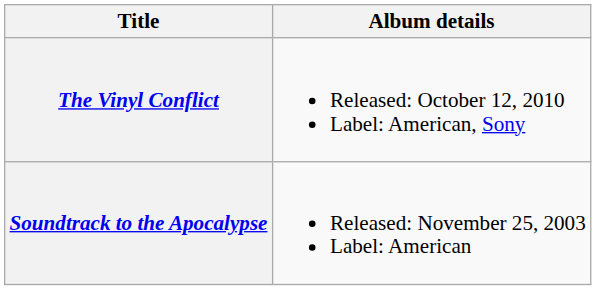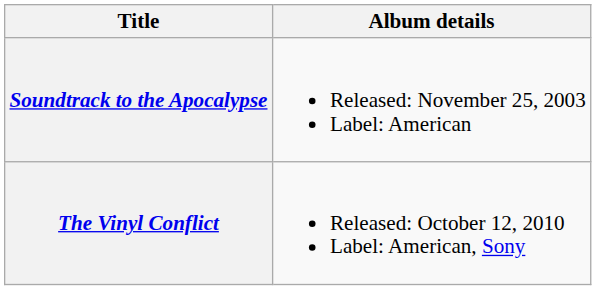rows swapped: Soundtrack to the Apocalypse <-> The Vinyl Conflict
